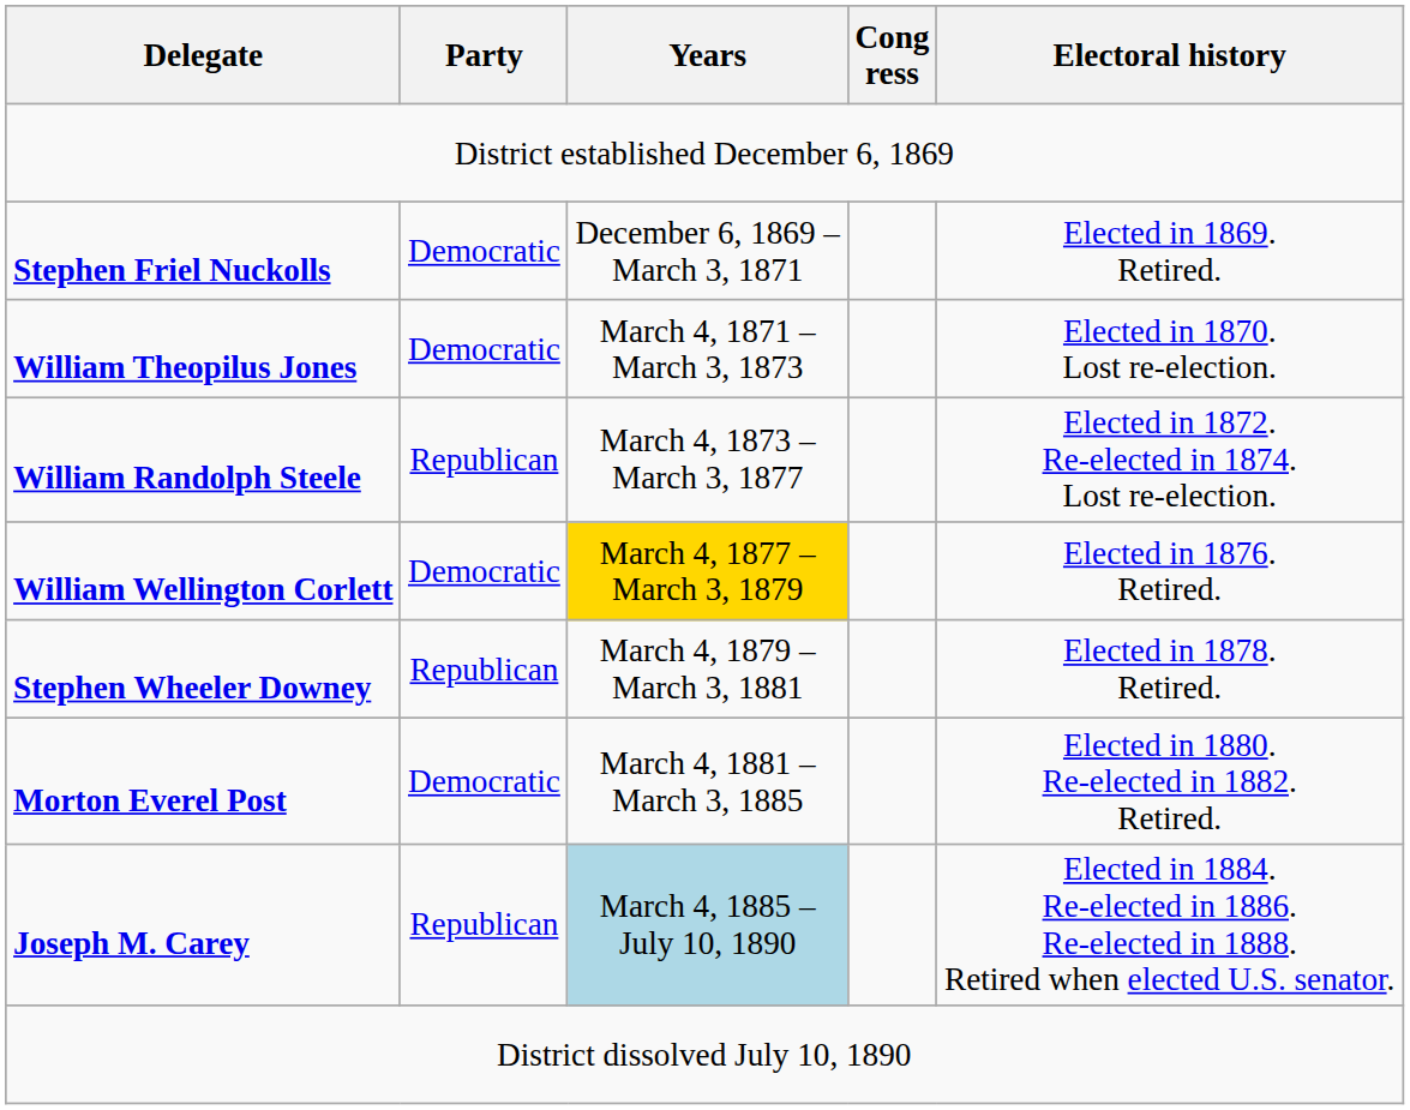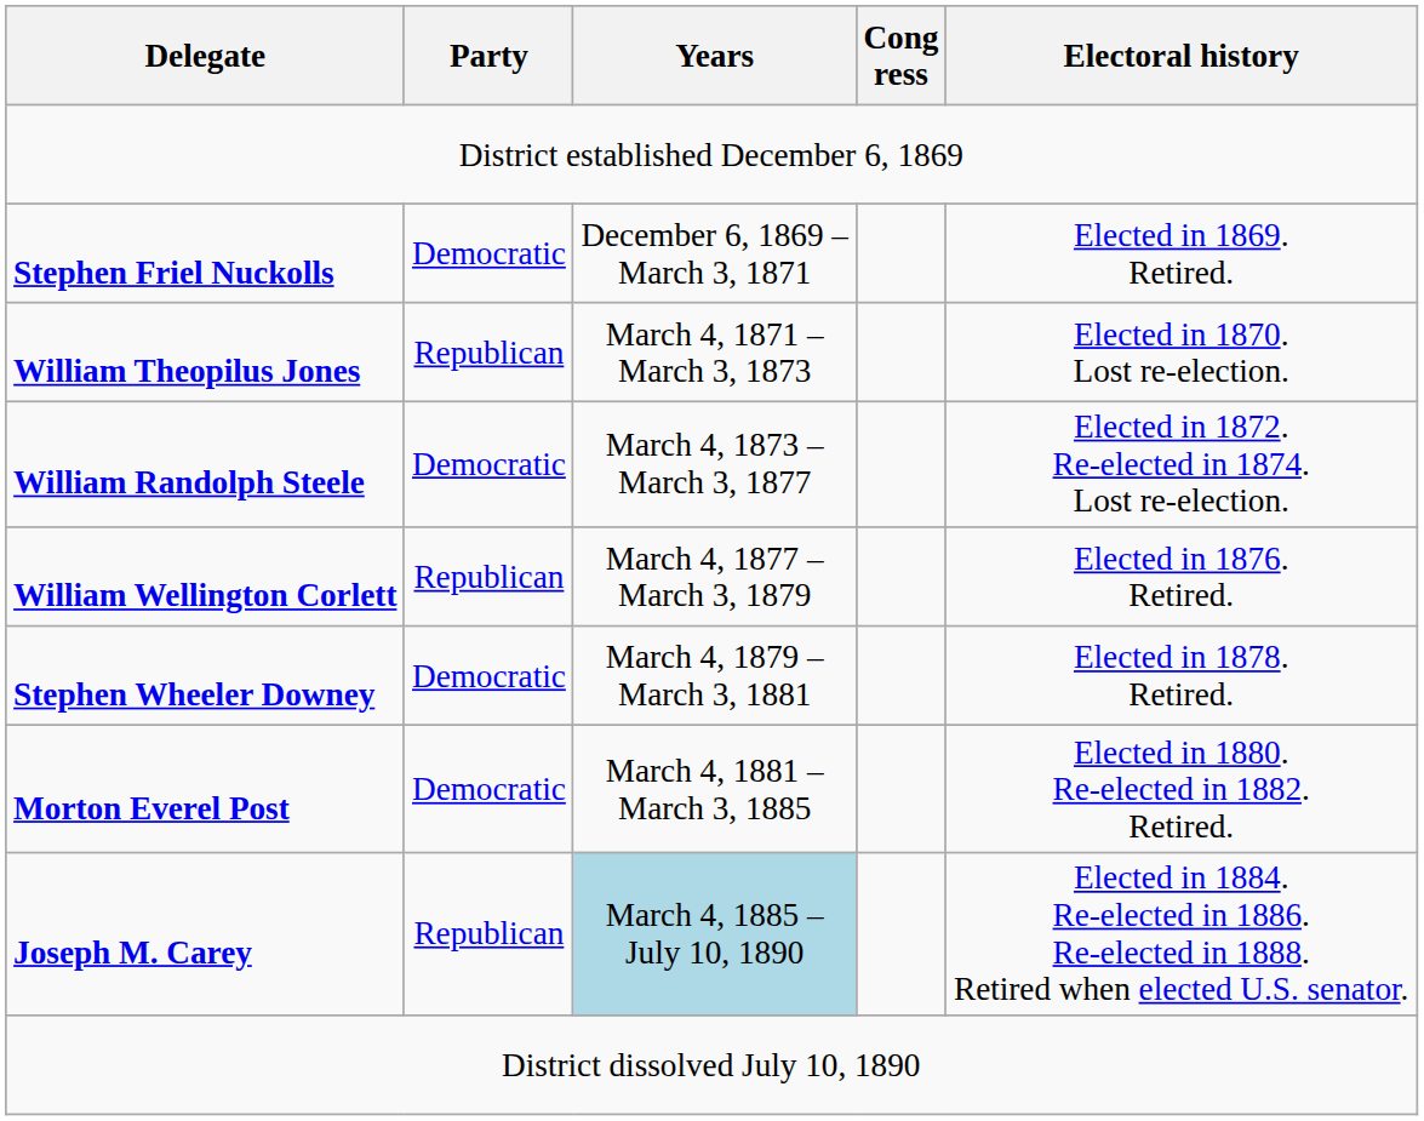William Theopilus Jones | Party: Democratic -> Republican
William Randolph Steele | Party: Republican -> Democratic
William Wellington Corlett | Party: Democratic -> Republican
William Wellington Corlett | Years: gold background -> no background
Stephen Wheeler Downey | Party: Republican -> Democratic
